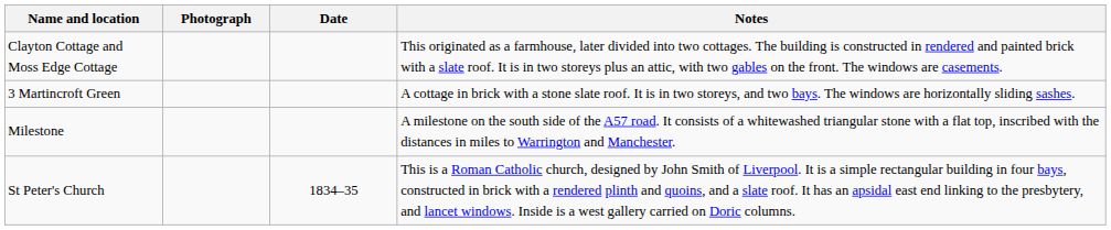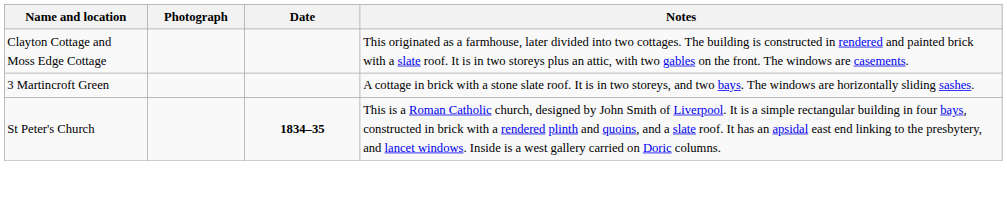- row: Milestone | A milestone on the south side of the A57 road. It consists of a whitewashed triangular stone with a flat top, inscribed with the distances in miles to Warrington and Manchester.
St Peter's Church | Date: normal -> bold
